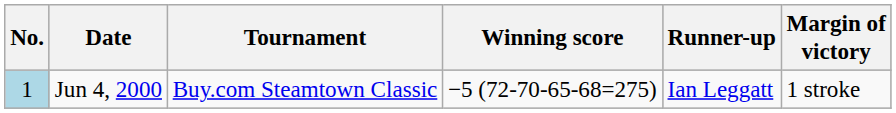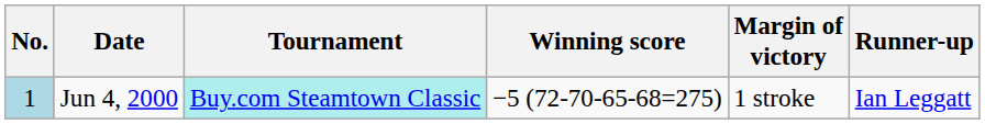columns swapped: Margin of victory <-> Runner-up
Jun 4, 2000 | Tournament: no background -> paleturquoise background
